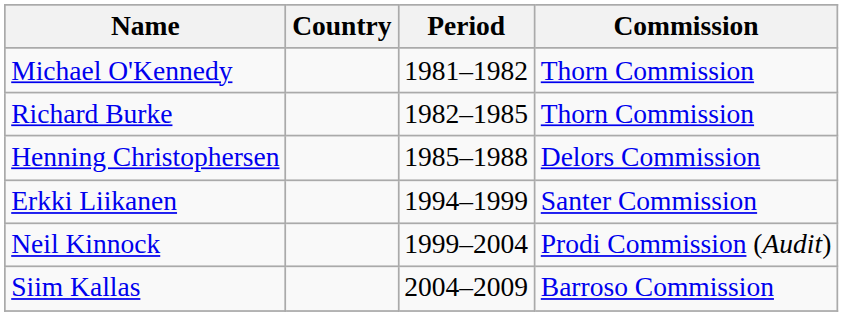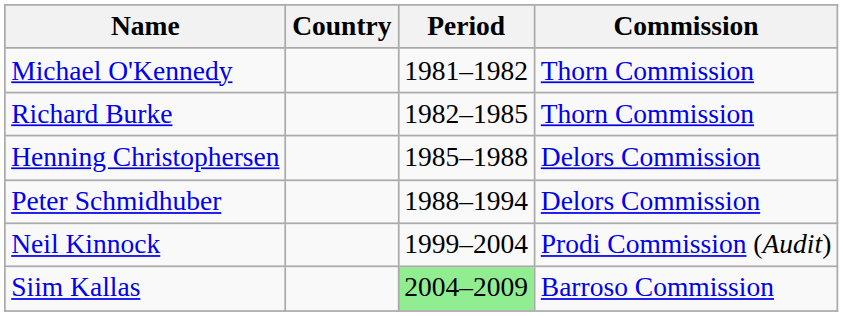+ row: Peter Schmidhuber | 1988–1994 | Delors Commission
- row: Erkki Liikanen | 1994–1999 | Santer Commission
Siim Kallas | Period: no background -> lightgreen background
